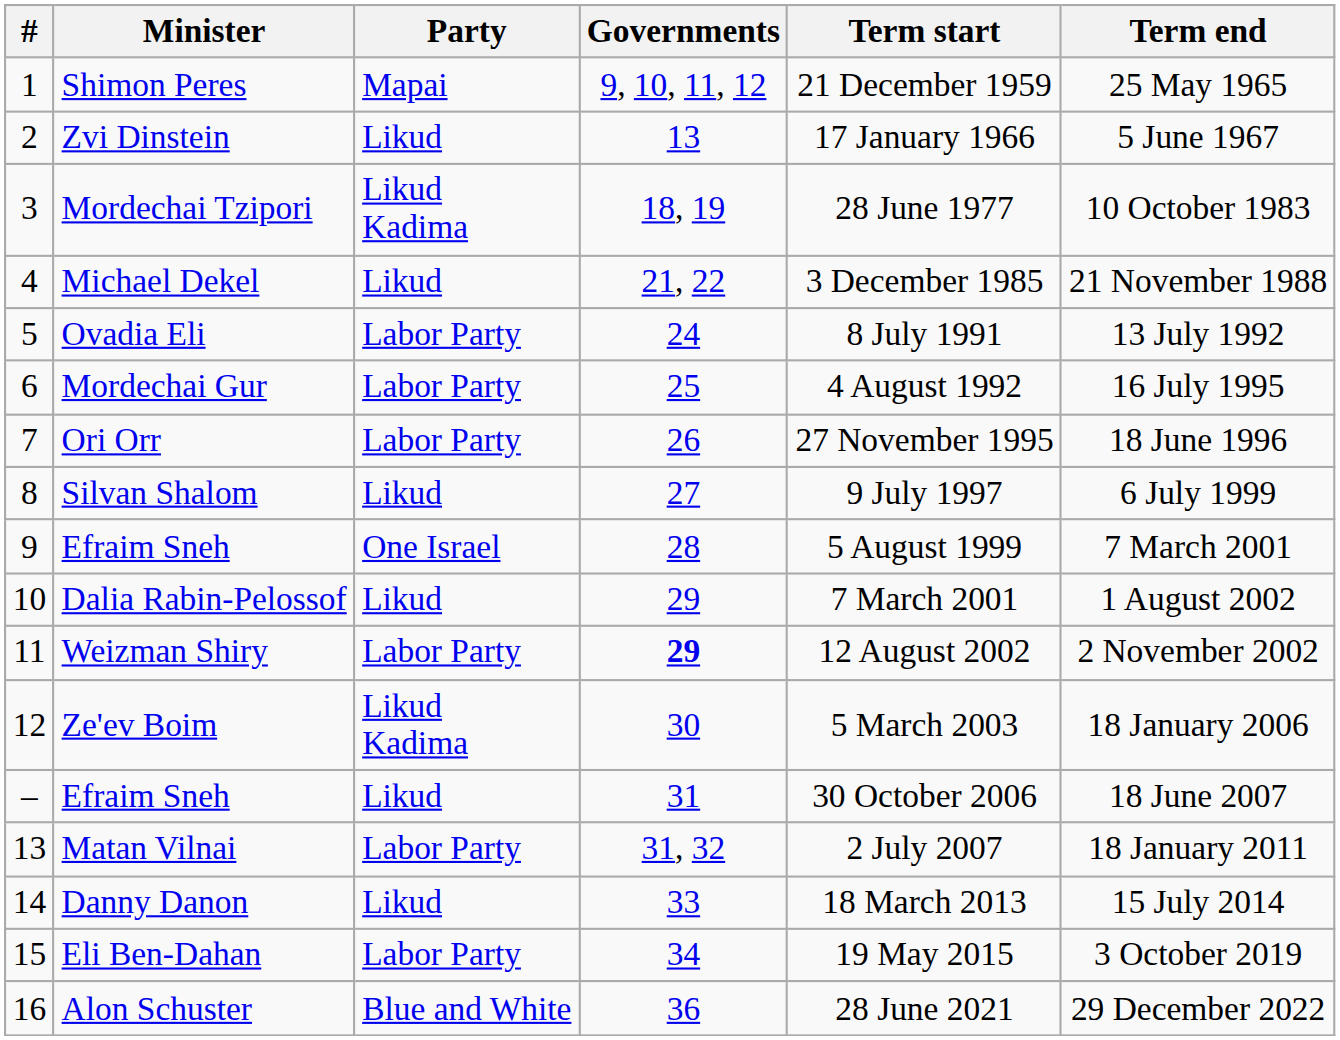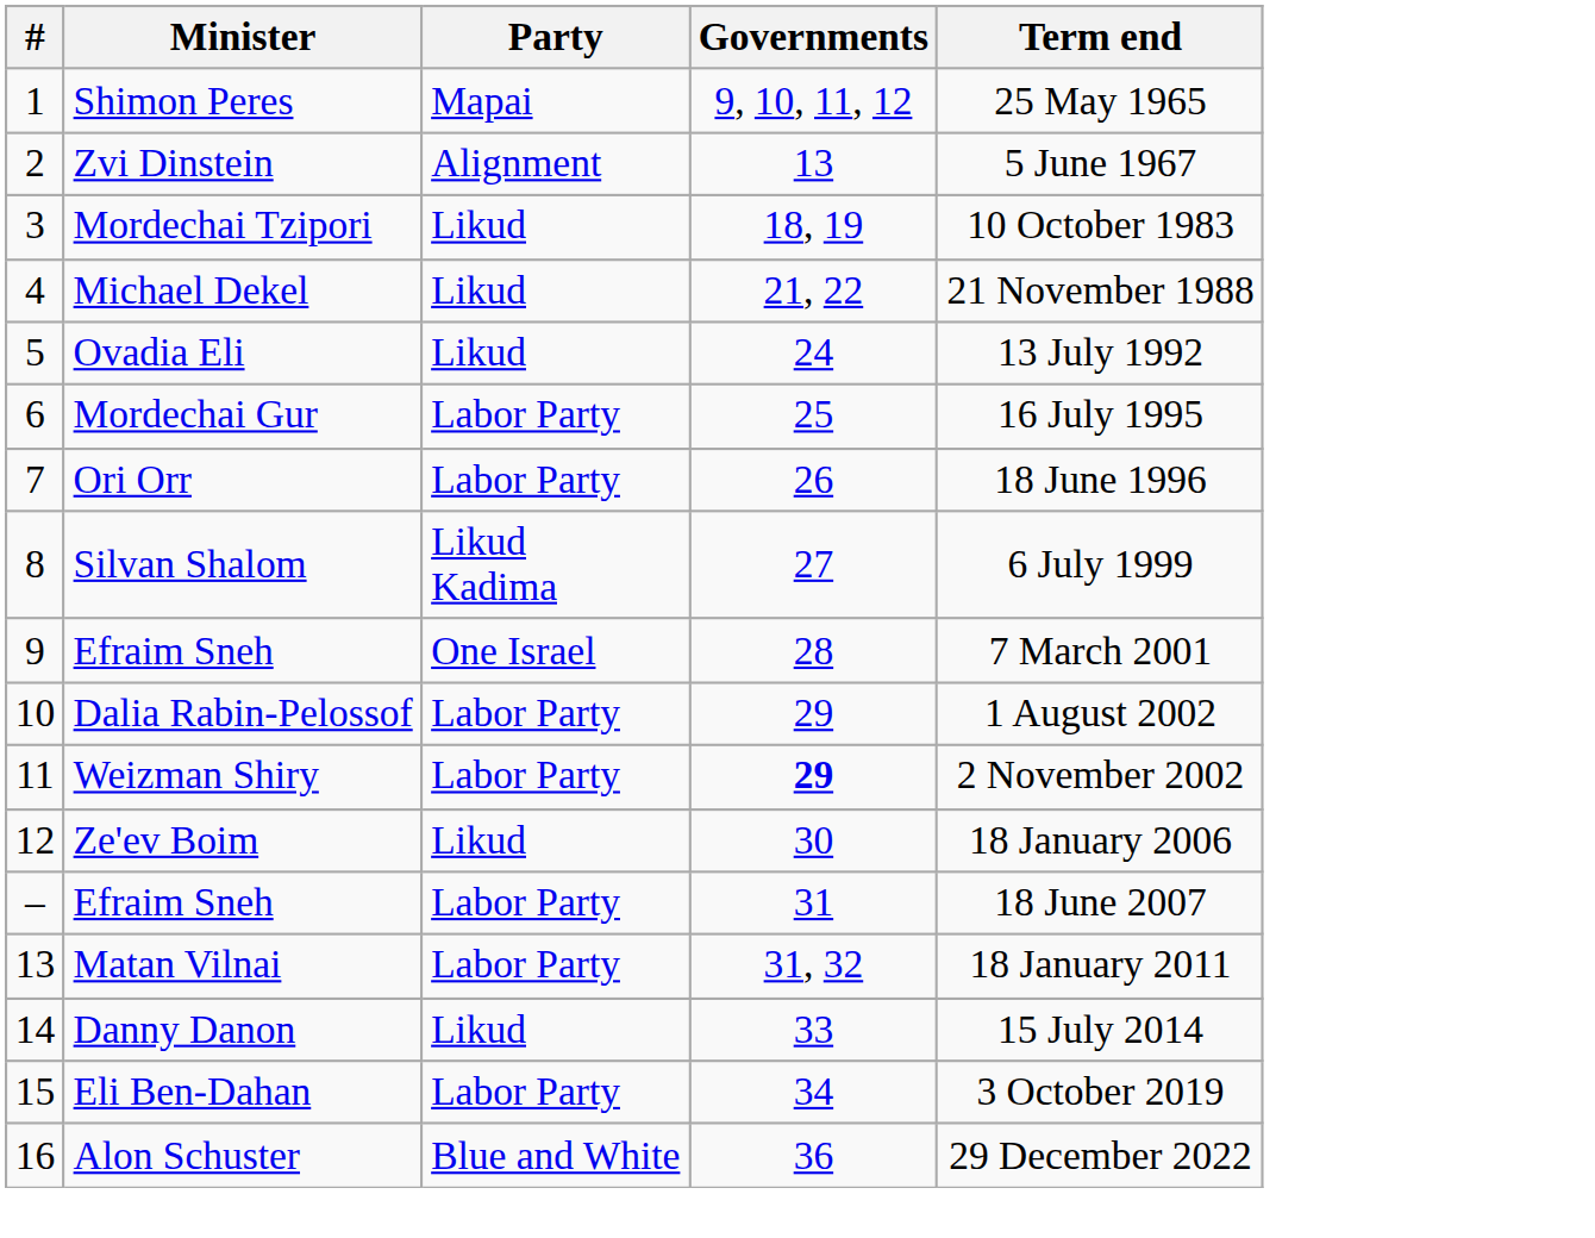- column: Term start | 21 December 1959 | 17 January 1966 | 28 June 1977 | 3 December 1985 | 8 July 1991 | 4 August 1992 | 27 November 1995 | 9 July 1997 | 5 August 1999 | 7 March 2001 | 12 August 2002 | 5 March 2003 | 30 October 2006 | 2 July 2007 | 18 March 2013 | 19 May 2015 | 28 June 2021
Zvi Dinstein | Party: Likud -> Alignment
Mordechai Tzipori | Party: Likud Kadima -> Likud
Ovadia Eli | Party: Labor Party -> Likud
Silvan Shalom | Party: Likud -> Likud Kadima
Dalia Rabin-Pelossof | Party: Likud -> Labor Party
Ze'ev Boim | Party: Likud Kadima -> Likud
– / Efraim Sneh | Party: Likud -> Labor Party
